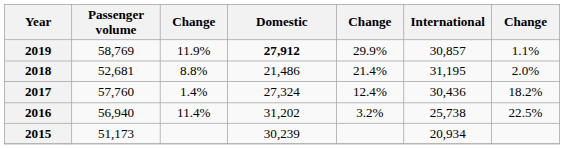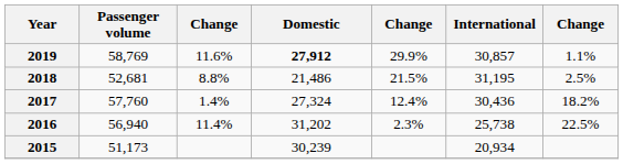2019 | column 3: 11.9% -> 11.6%
2018 | column 5: 21.4% -> 21.5%
2018 | column 7: 2.0% -> 2.5%
2016 | column 5: 3.2% -> 2.3%
